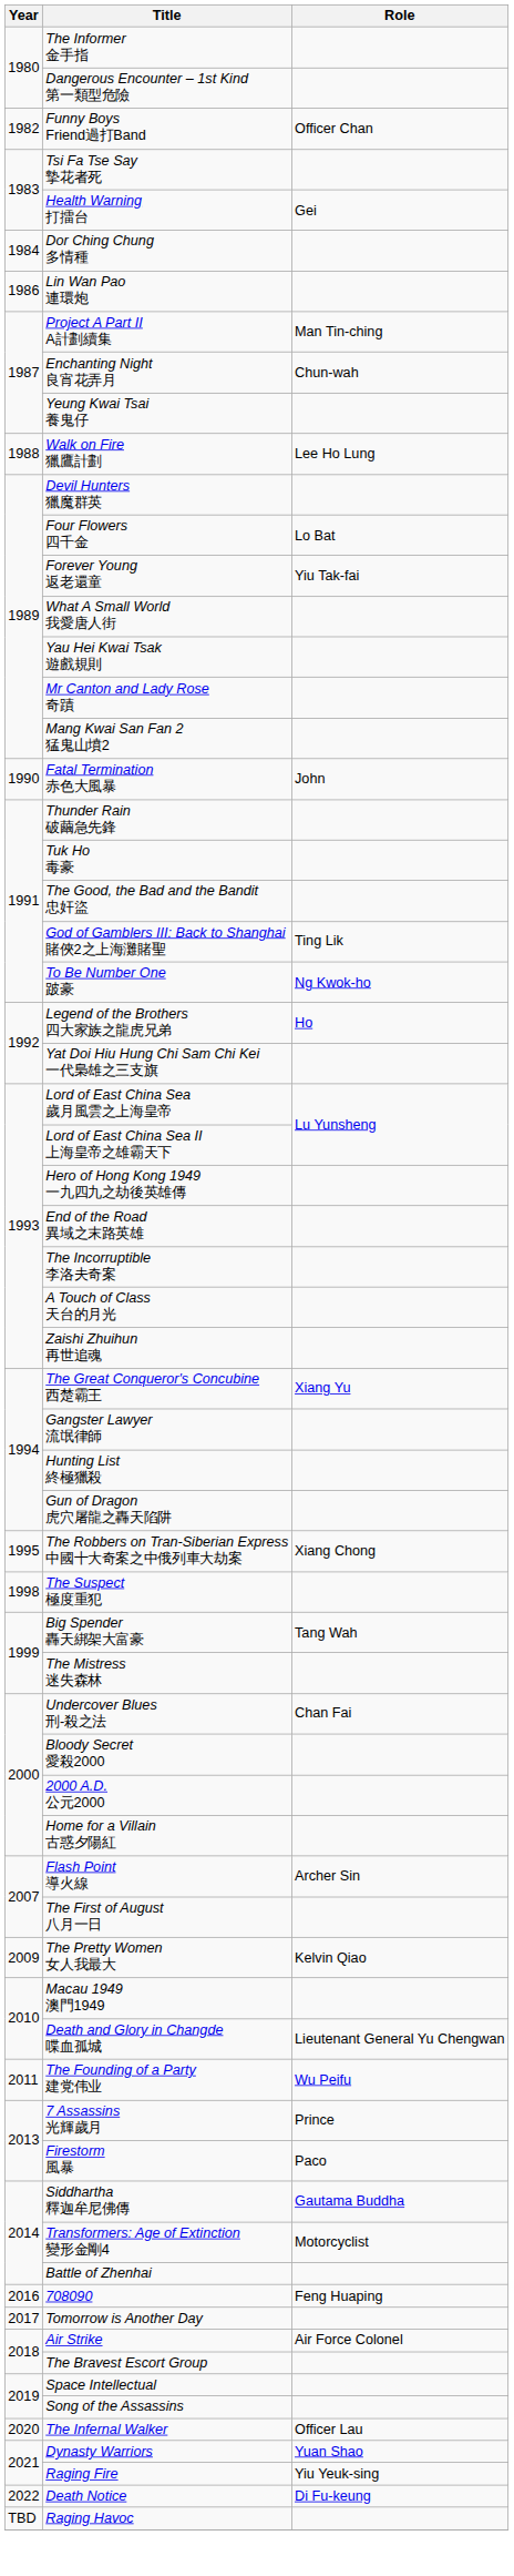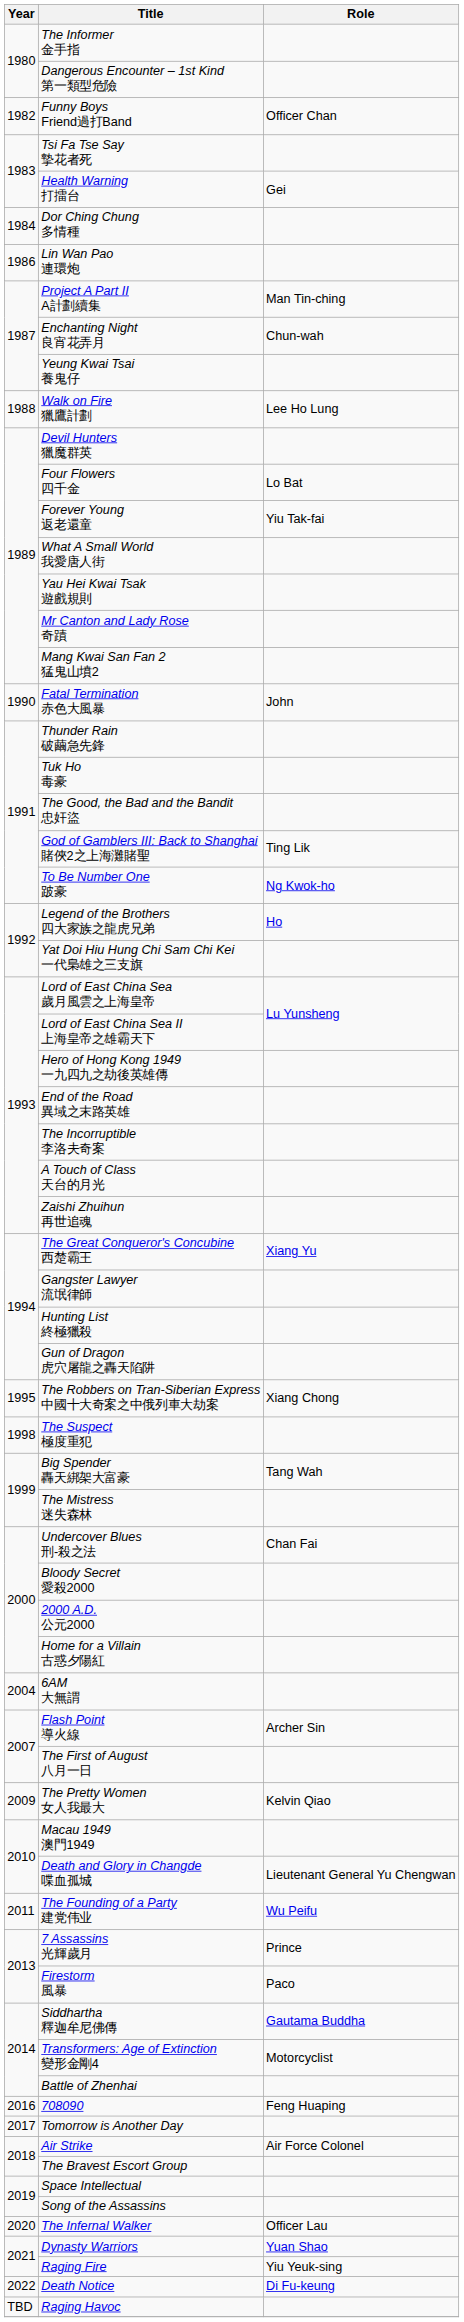+ row: 2004 | 6AM 大無謂
